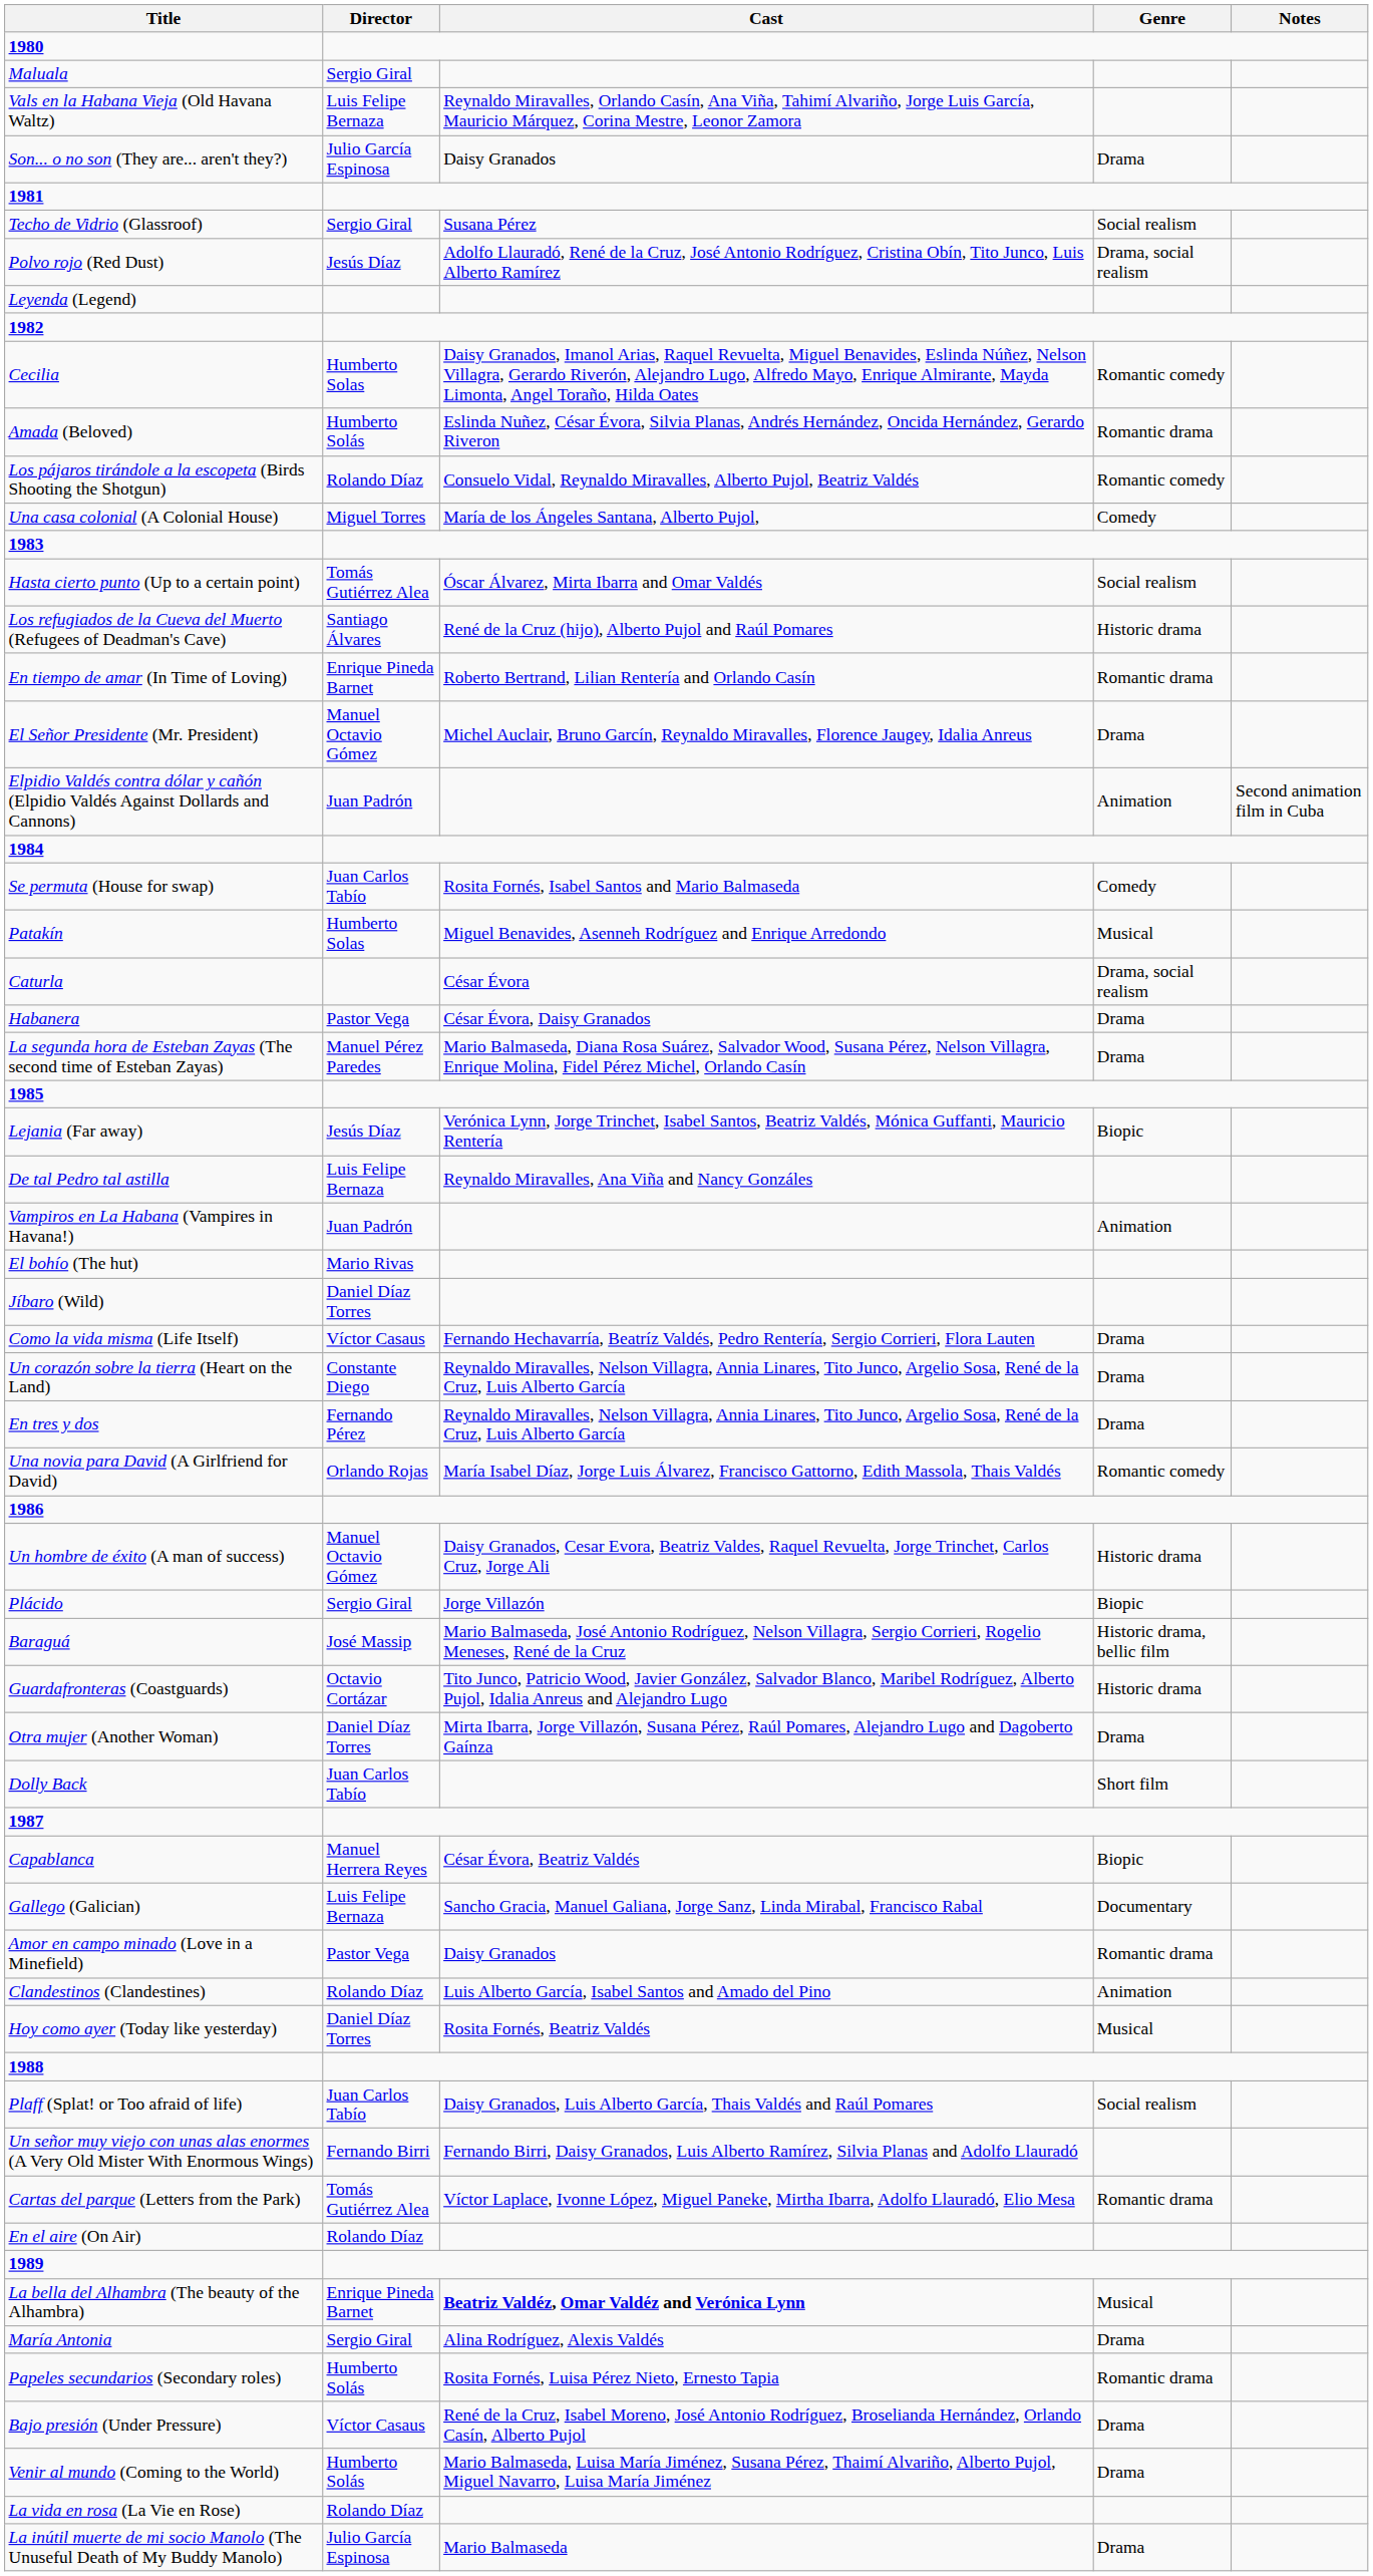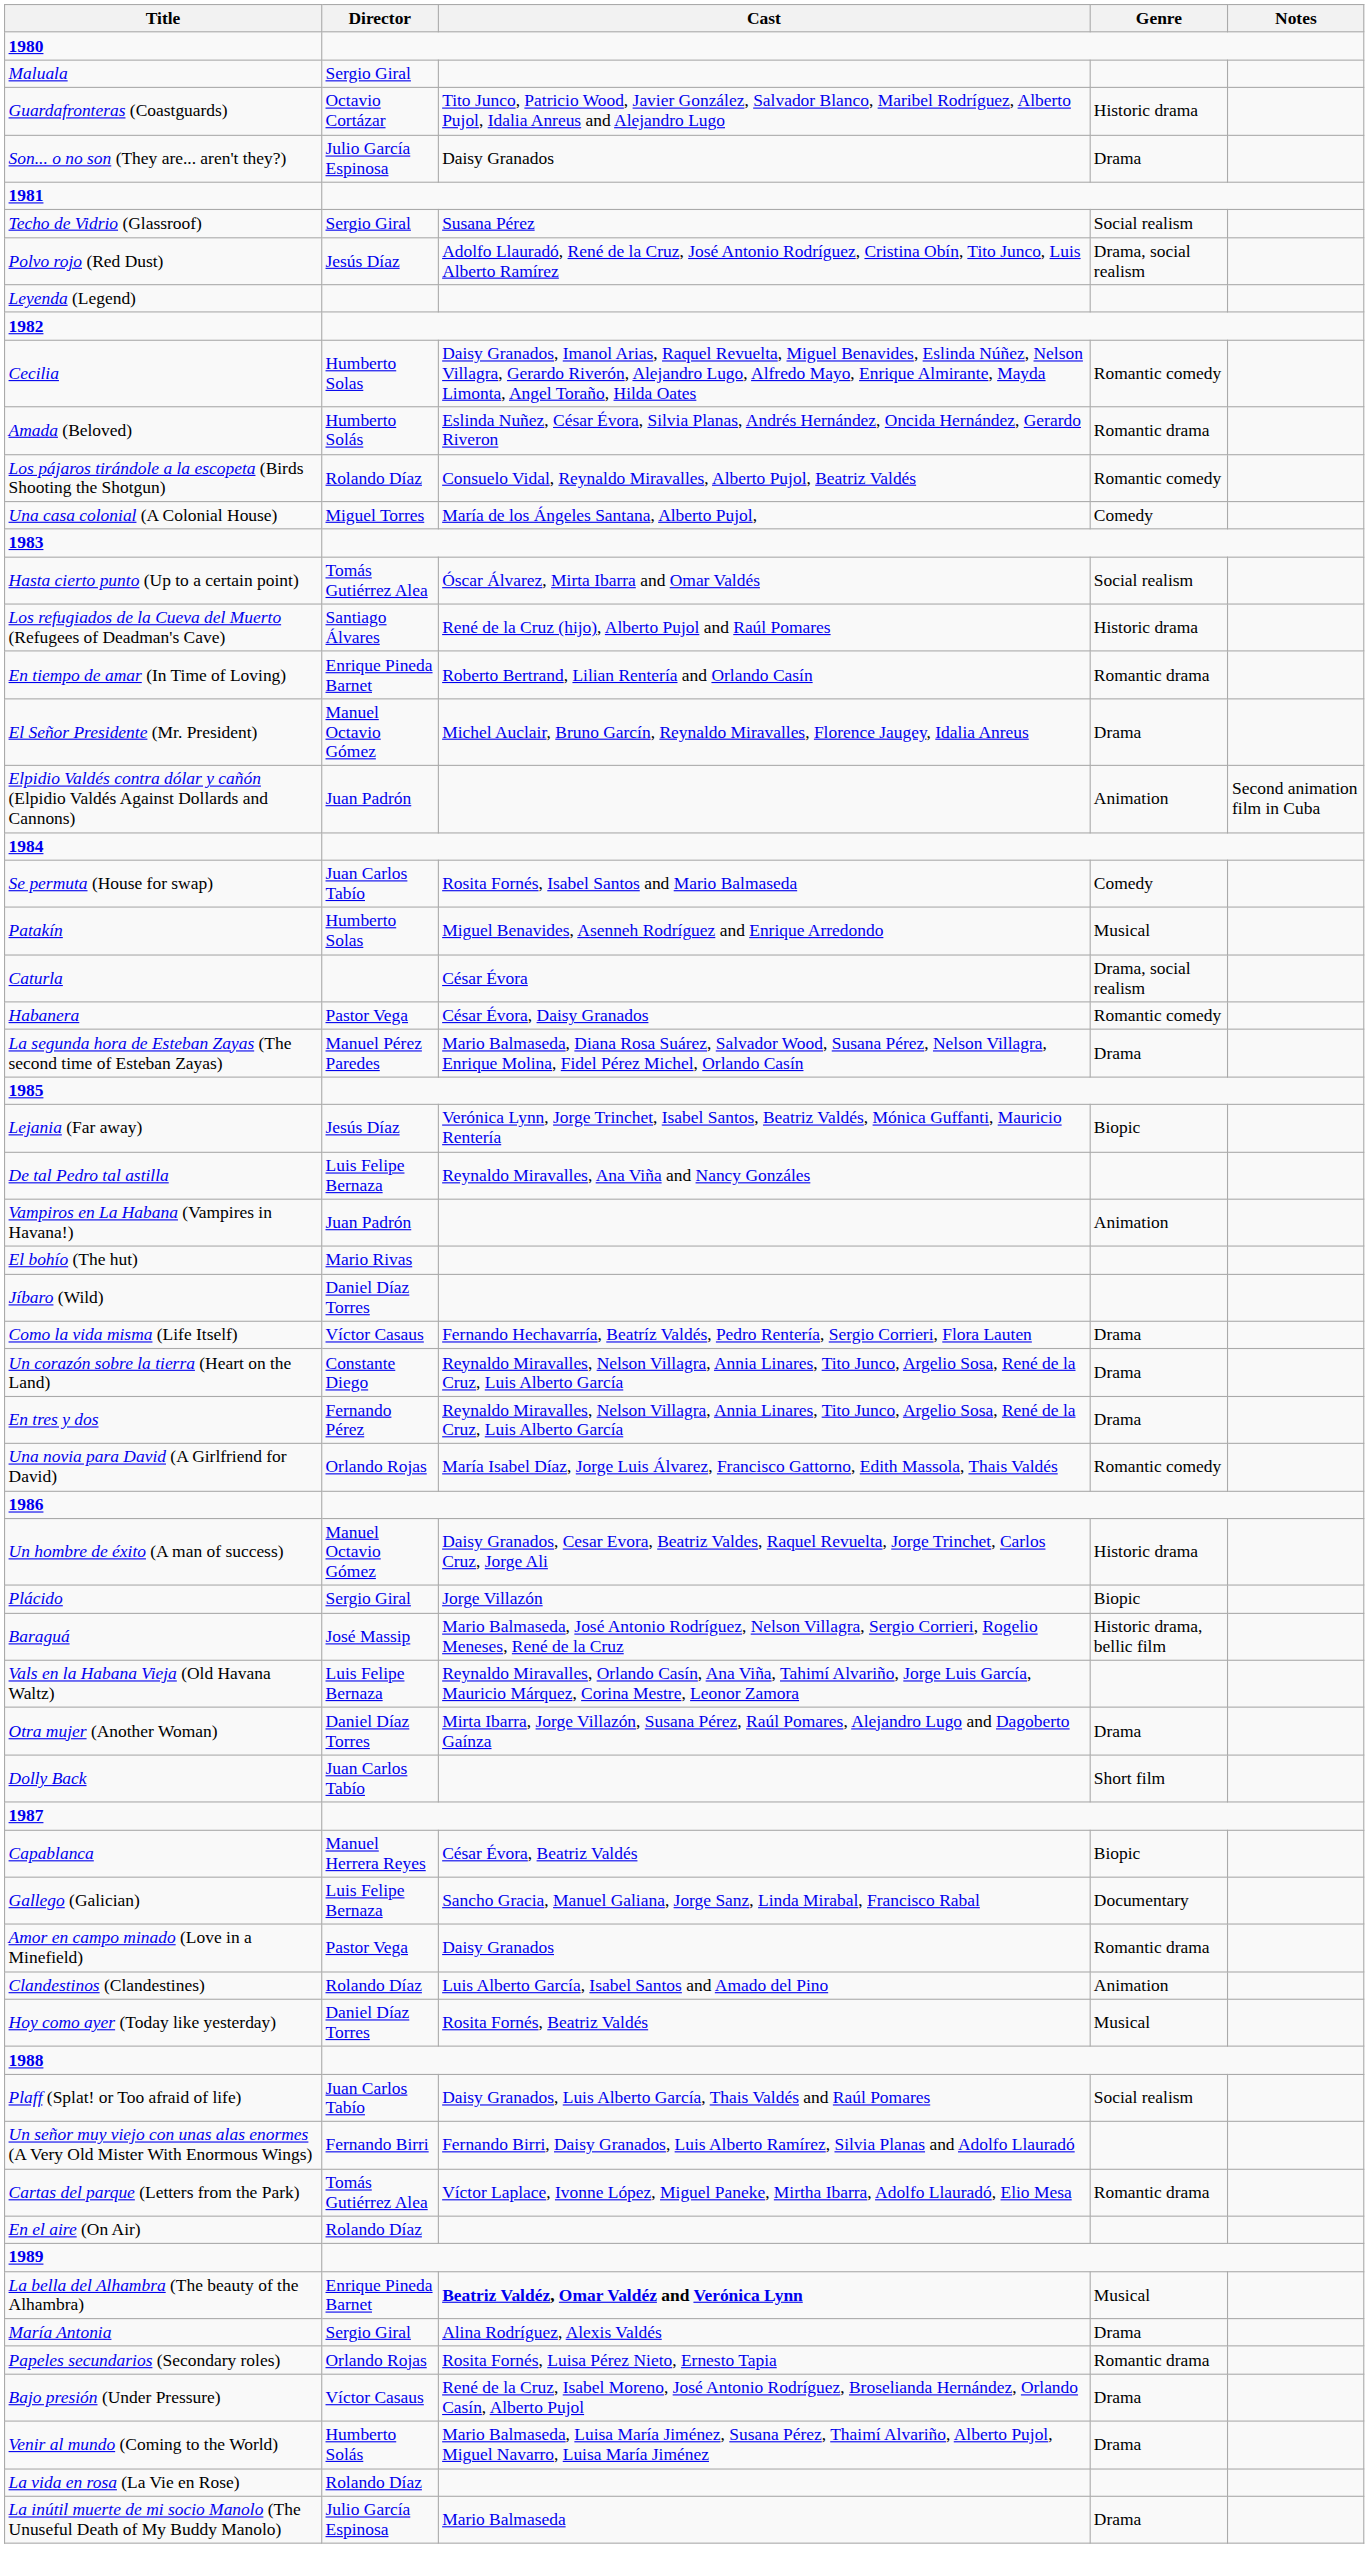rows swapped: Guardafronteras (Coastguards) <-> Vals en la Habana Vieja (Old Havana Waltz)
Habanera | Genre: Drama -> Romantic comedy
Papeles secundarios (Secondary roles) | Director: Humberto Solás -> Orlando Rojas
